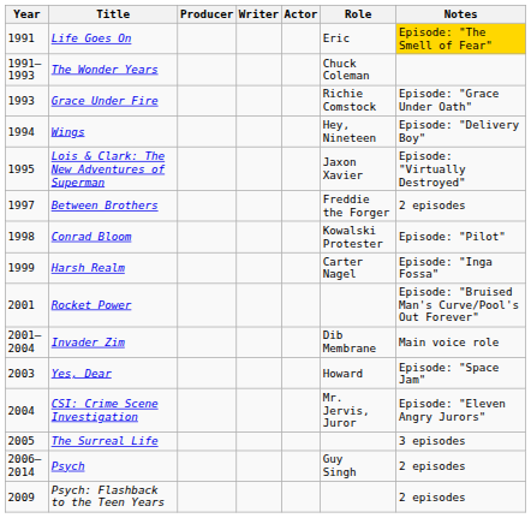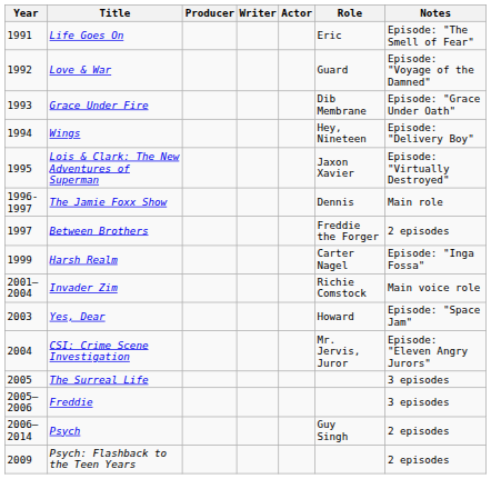Life Goes On | Notes: gold background -> no background
- row: 1991–1993 | The Wonder Years | Chuck Coleman
+ row: 1992 | Love & War | Guard | Episode: "Voyage of the Damned"
Grace Under Fire | Role: Richie Comstock -> Dib Membrane
+ row: 1996-1997 | The Jamie Foxx Show | Dennis | Main role
- row: 1998 | Conrad Bloom | Kowalski Protester | Episode: "Pilot"
- row: 2001 | Rocket Power | Episode: "Bruised Man's Curve/Pool's Out Forever"
Invader Zim | Role: Dib Membrane -> Richie Comstock
+ row: 2005–2006 | Freddie | 3 episodes
